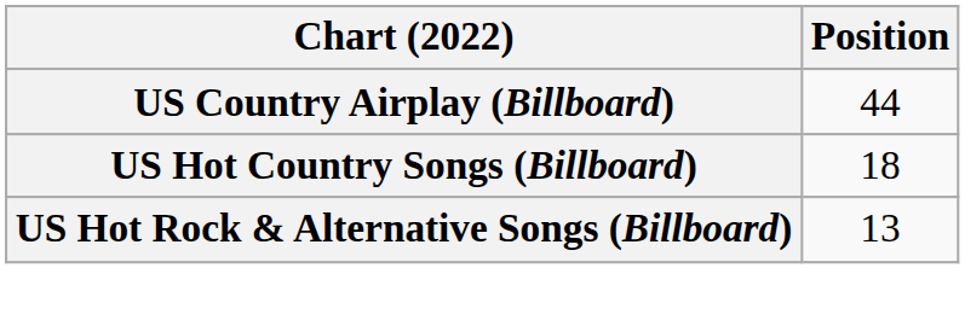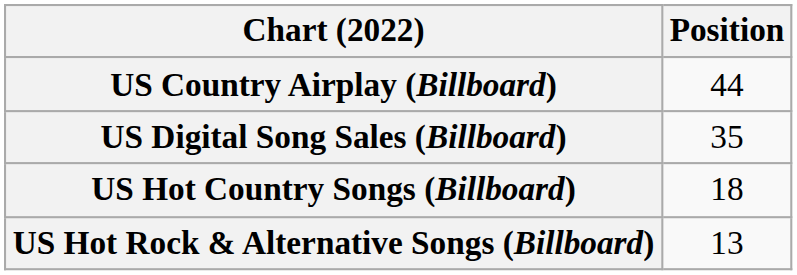+ row: US Digital Song Sales (Billboard) | 35
